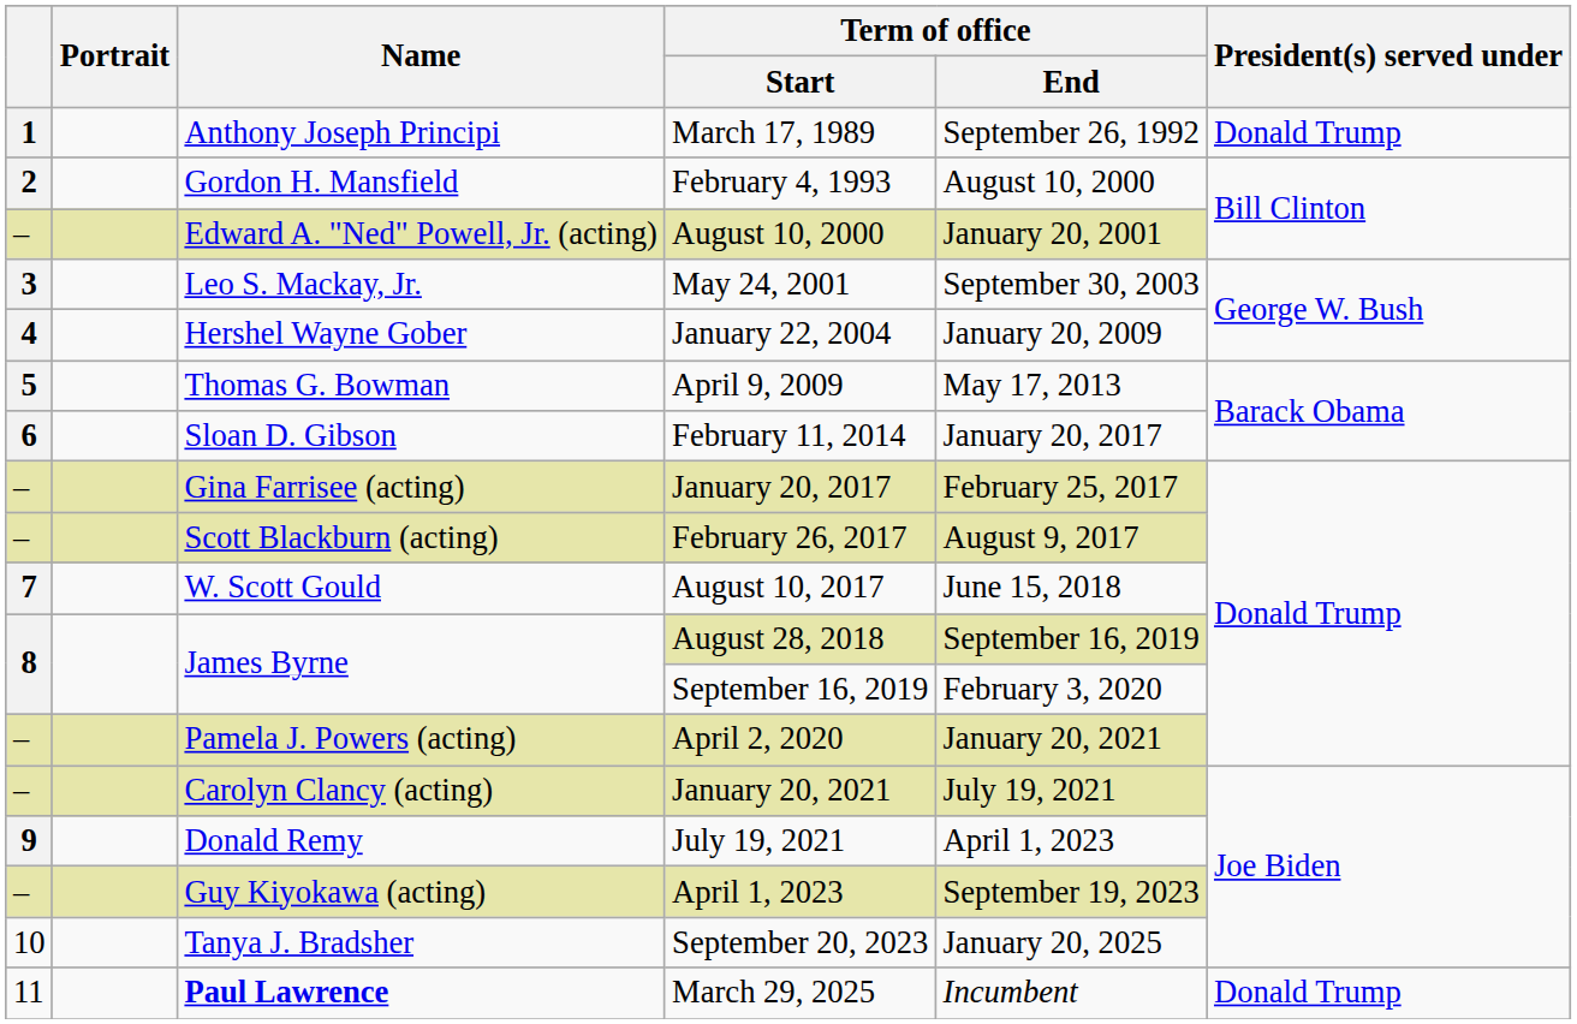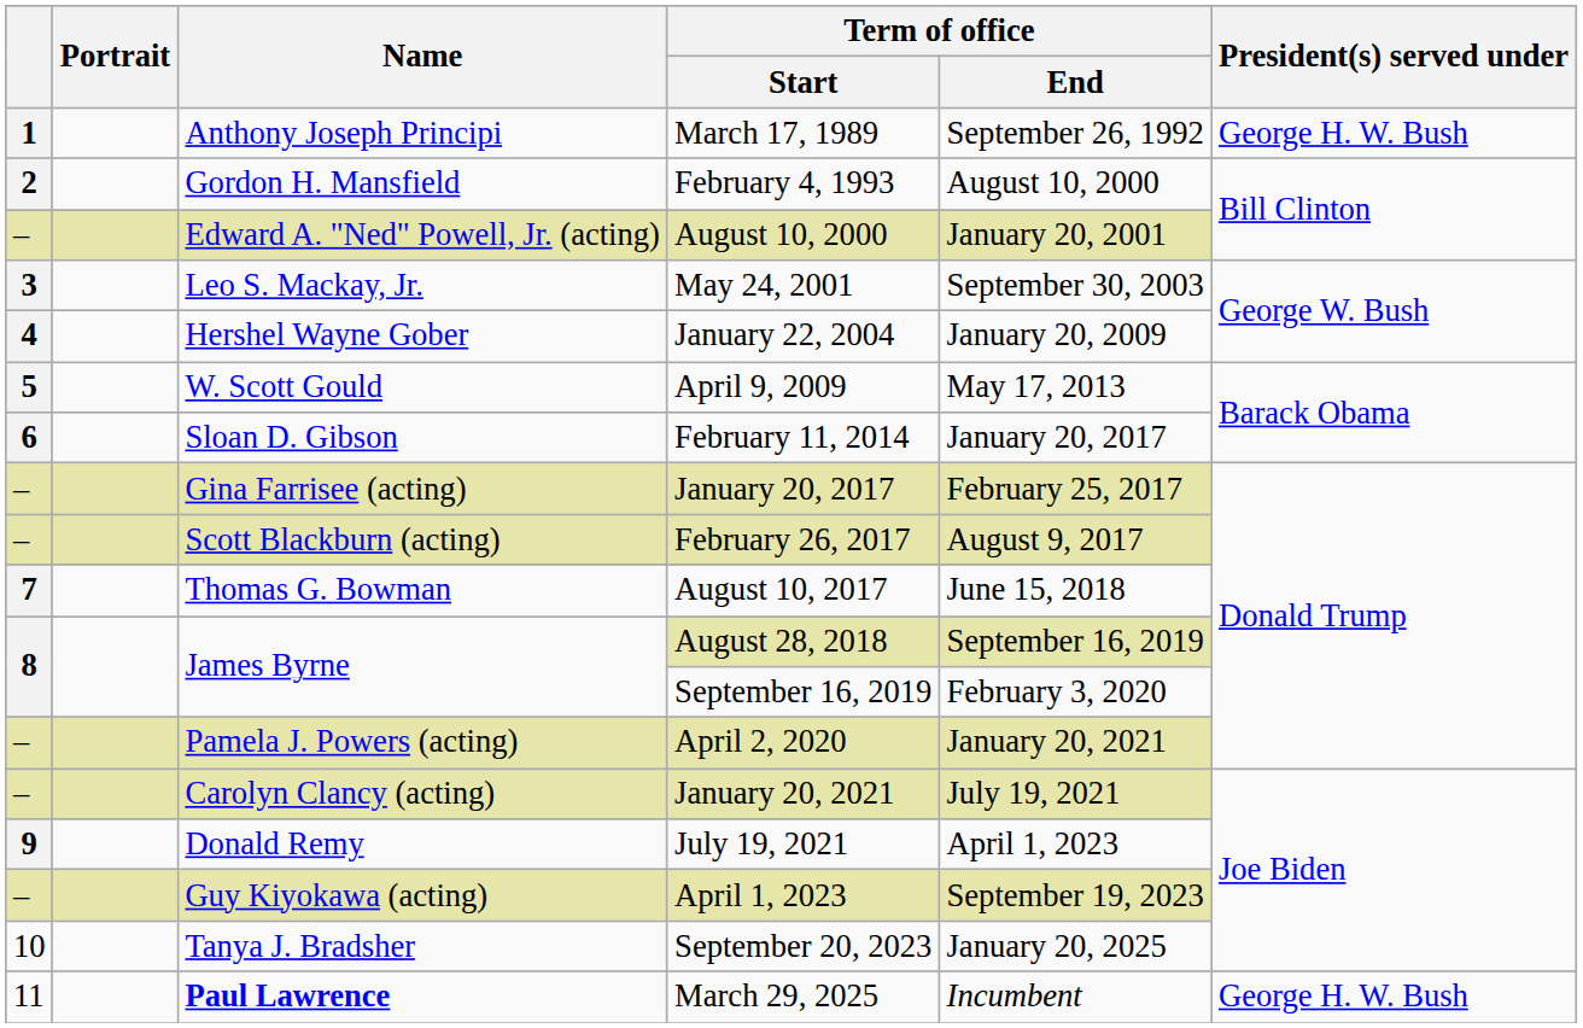March 17, 1989 | President(s) served under: Donald Trump -> George H. W. Bush
April 9, 2009 | Name: Thomas G. Bowman -> W. Scott Gould
August 10, 2017 | Name: W. Scott Gould -> Thomas G. Bowman
March 29, 2025 | President(s) served under: Donald Trump -> George H. W. Bush
